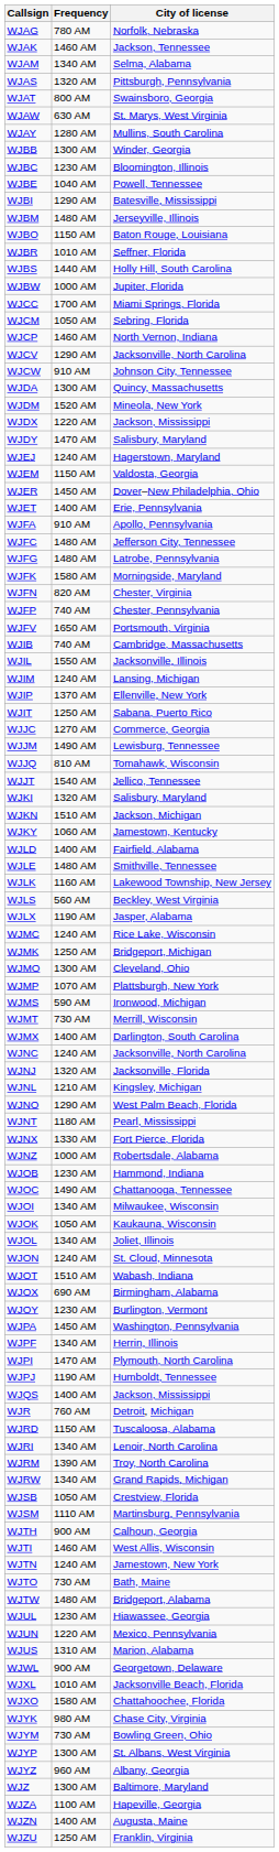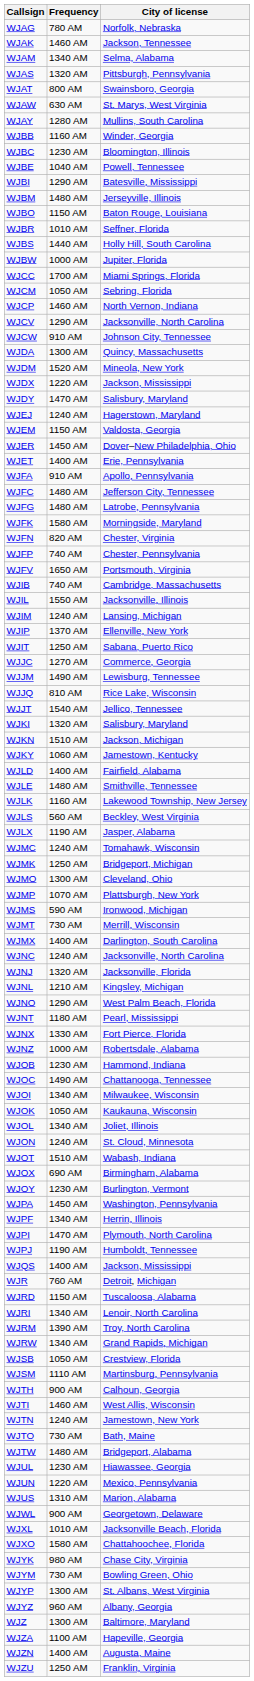WJBB | Frequency: 1300 AM -> 1160 AM
WJJQ | City of license: Tomahawk, Wisconsin -> Rice Lake, Wisconsin
WJMC | City of license: Rice Lake, Wisconsin -> Tomahawk, Wisconsin
